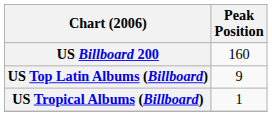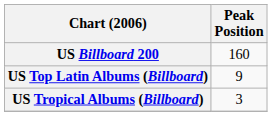US Tropical Albums (Billboard) | Peak Position: 1 -> 3
